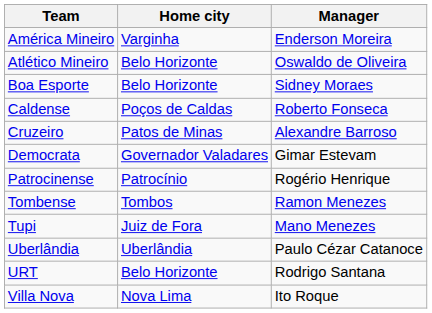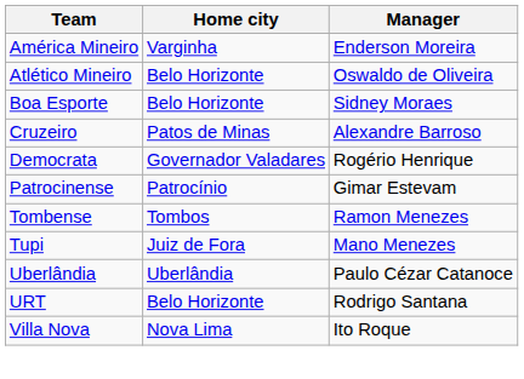- row: Caldense | Poços de Caldas | Roberto Fonseca
Democrata | Manager: Gimar Estevam -> Rogério Henrique
Patrocinense | Manager: Rogério Henrique -> Gimar Estevam
